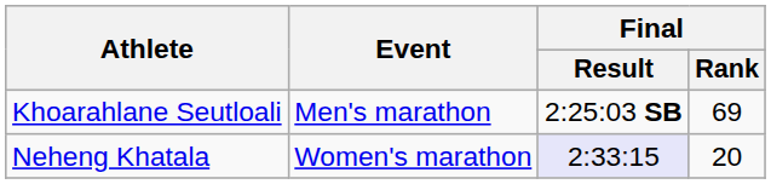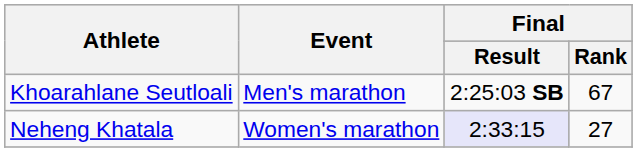Khoarahlane Seutloali | Final / Rank: 69 -> 67
Neheng Khatala | Final / Rank: 20 -> 27
